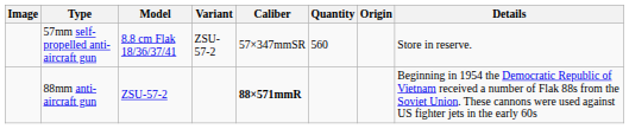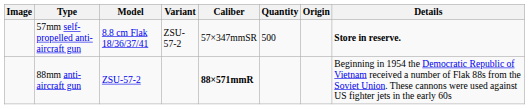57mm self-propelled anti-aircraft gun | Quantity: 560 -> 500
57mm self-propelled anti-aircraft gun | Details: normal -> bold
